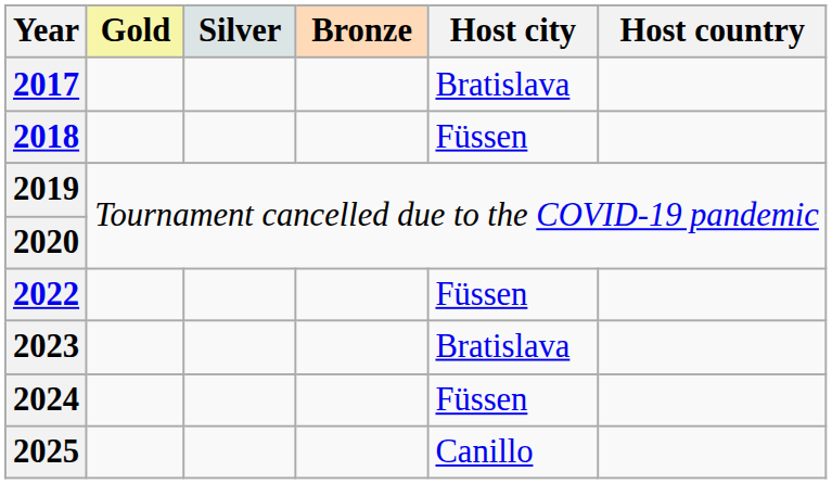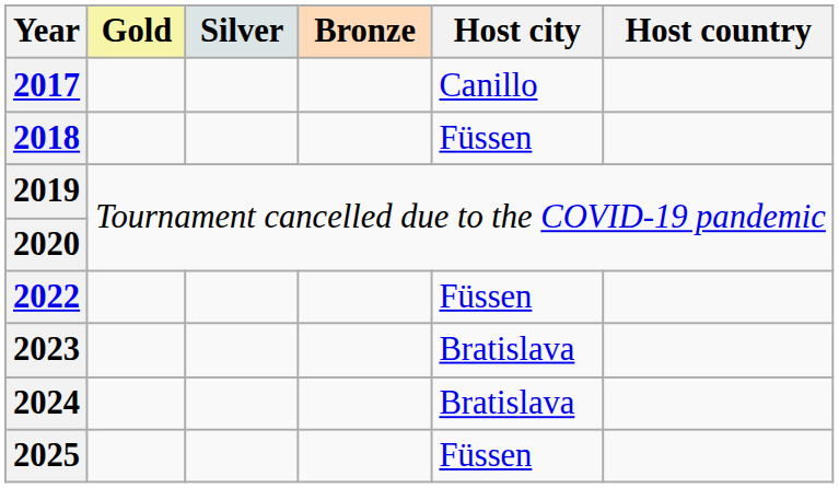2017 | Host city: Bratislava -> Canillo
2024 | Host city: Füssen -> Bratislava
2025 | Host city: Canillo -> Füssen
